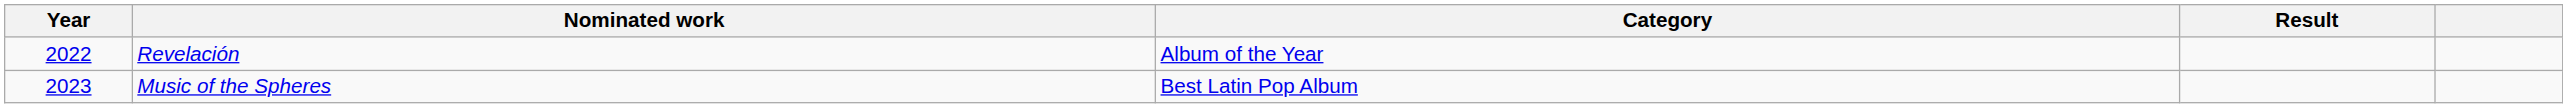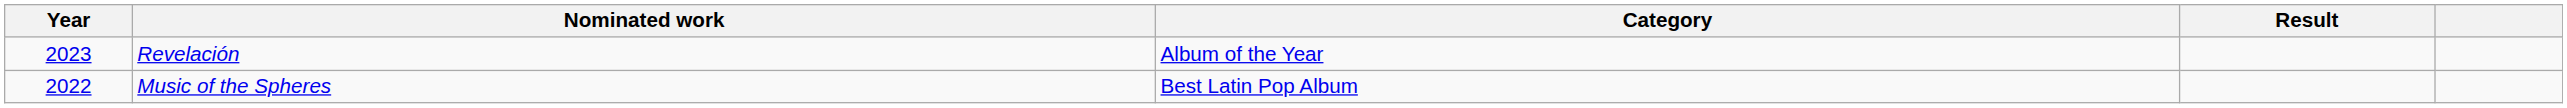Revelación | Year: 2022 -> 2023
Music of the Spheres | Year: 2023 -> 2022
